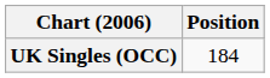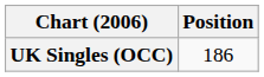UK Singles (OCC) | Position: 184 -> 186
